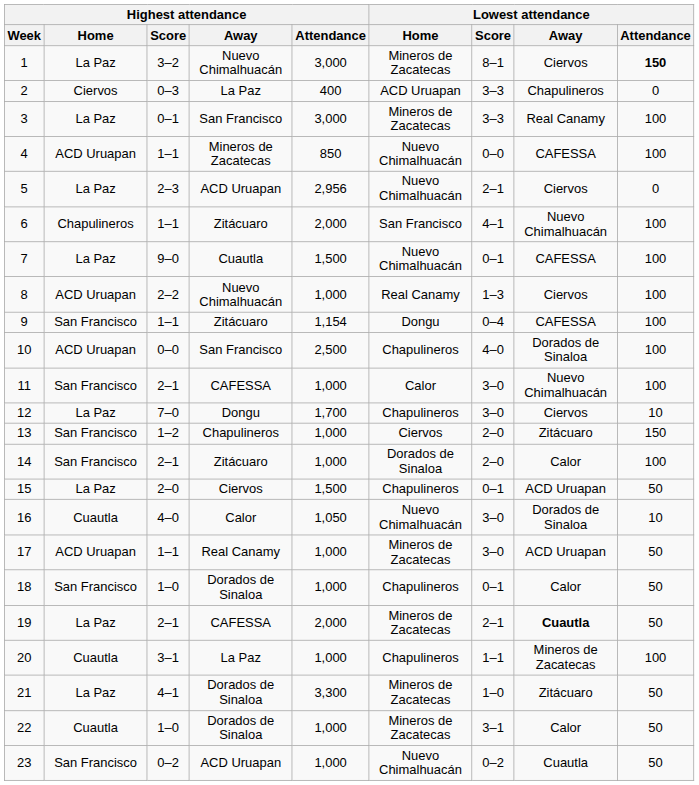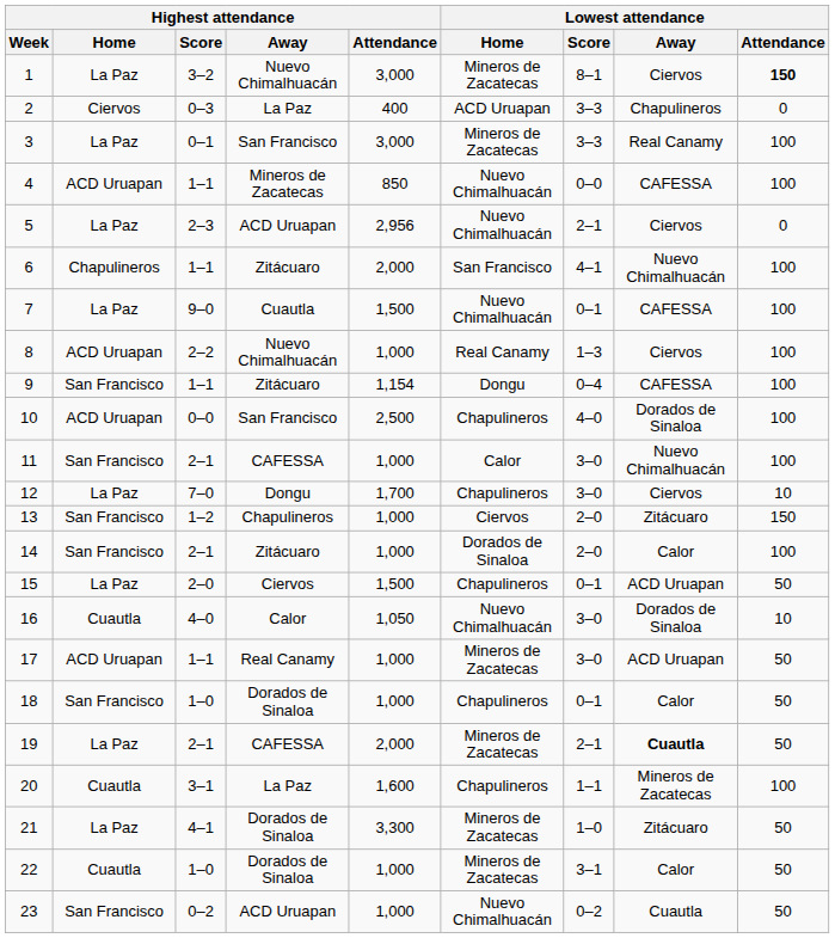20 | Highest attendance / Attendance: 1,000 -> 1,600
